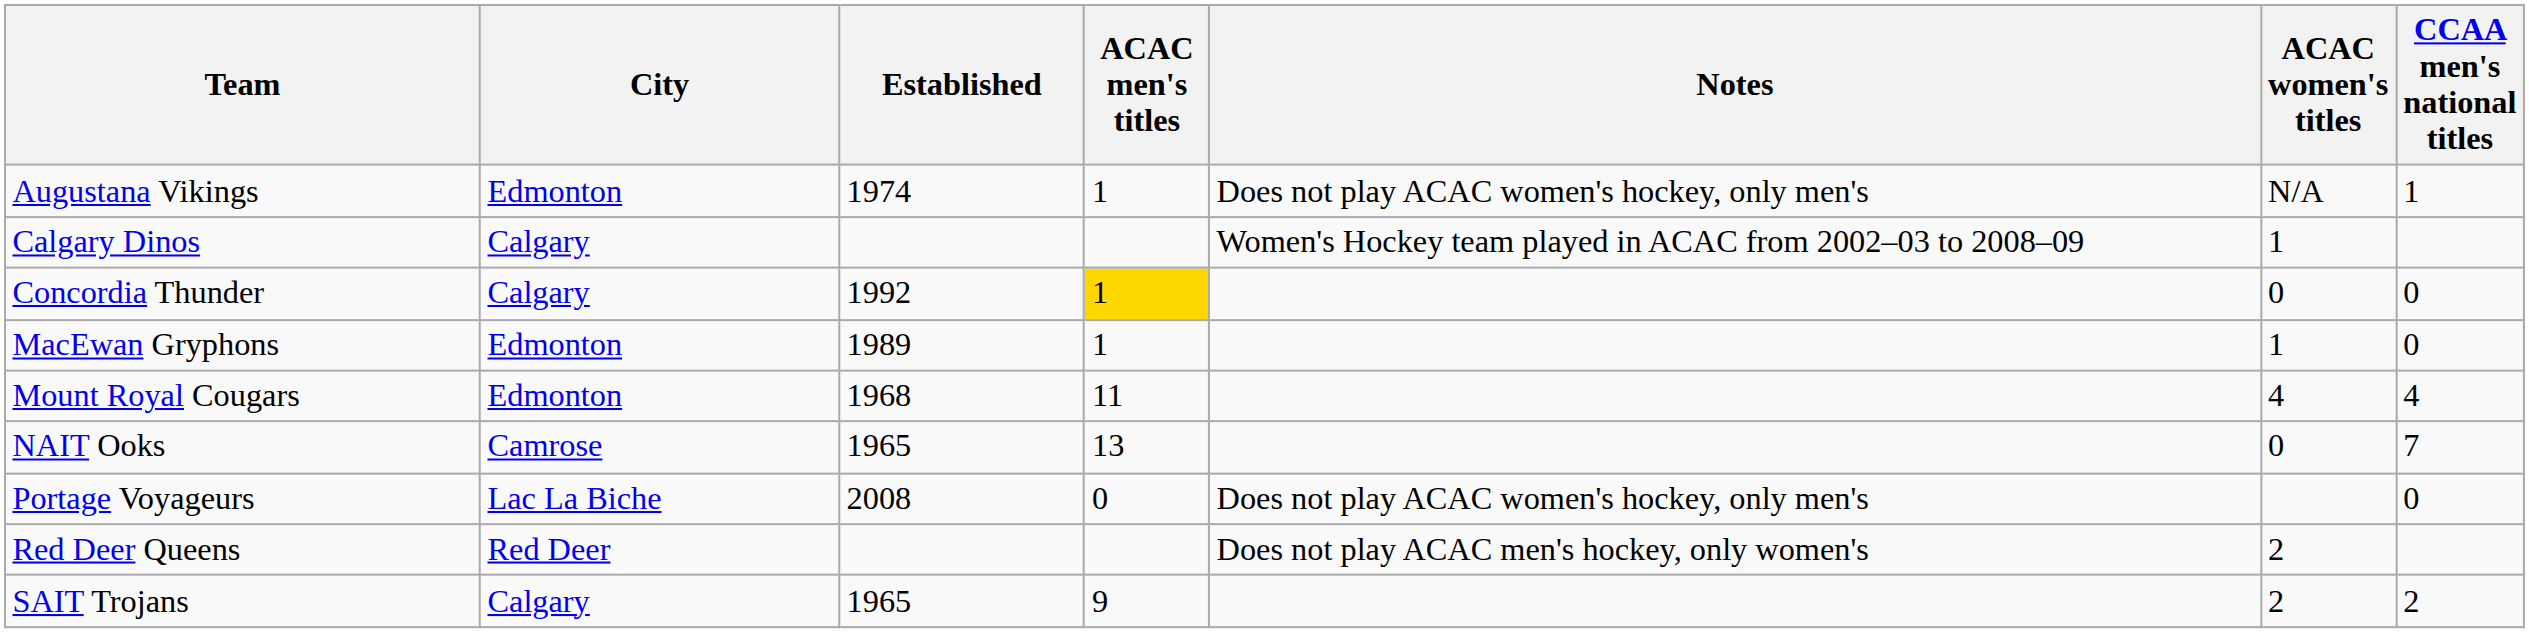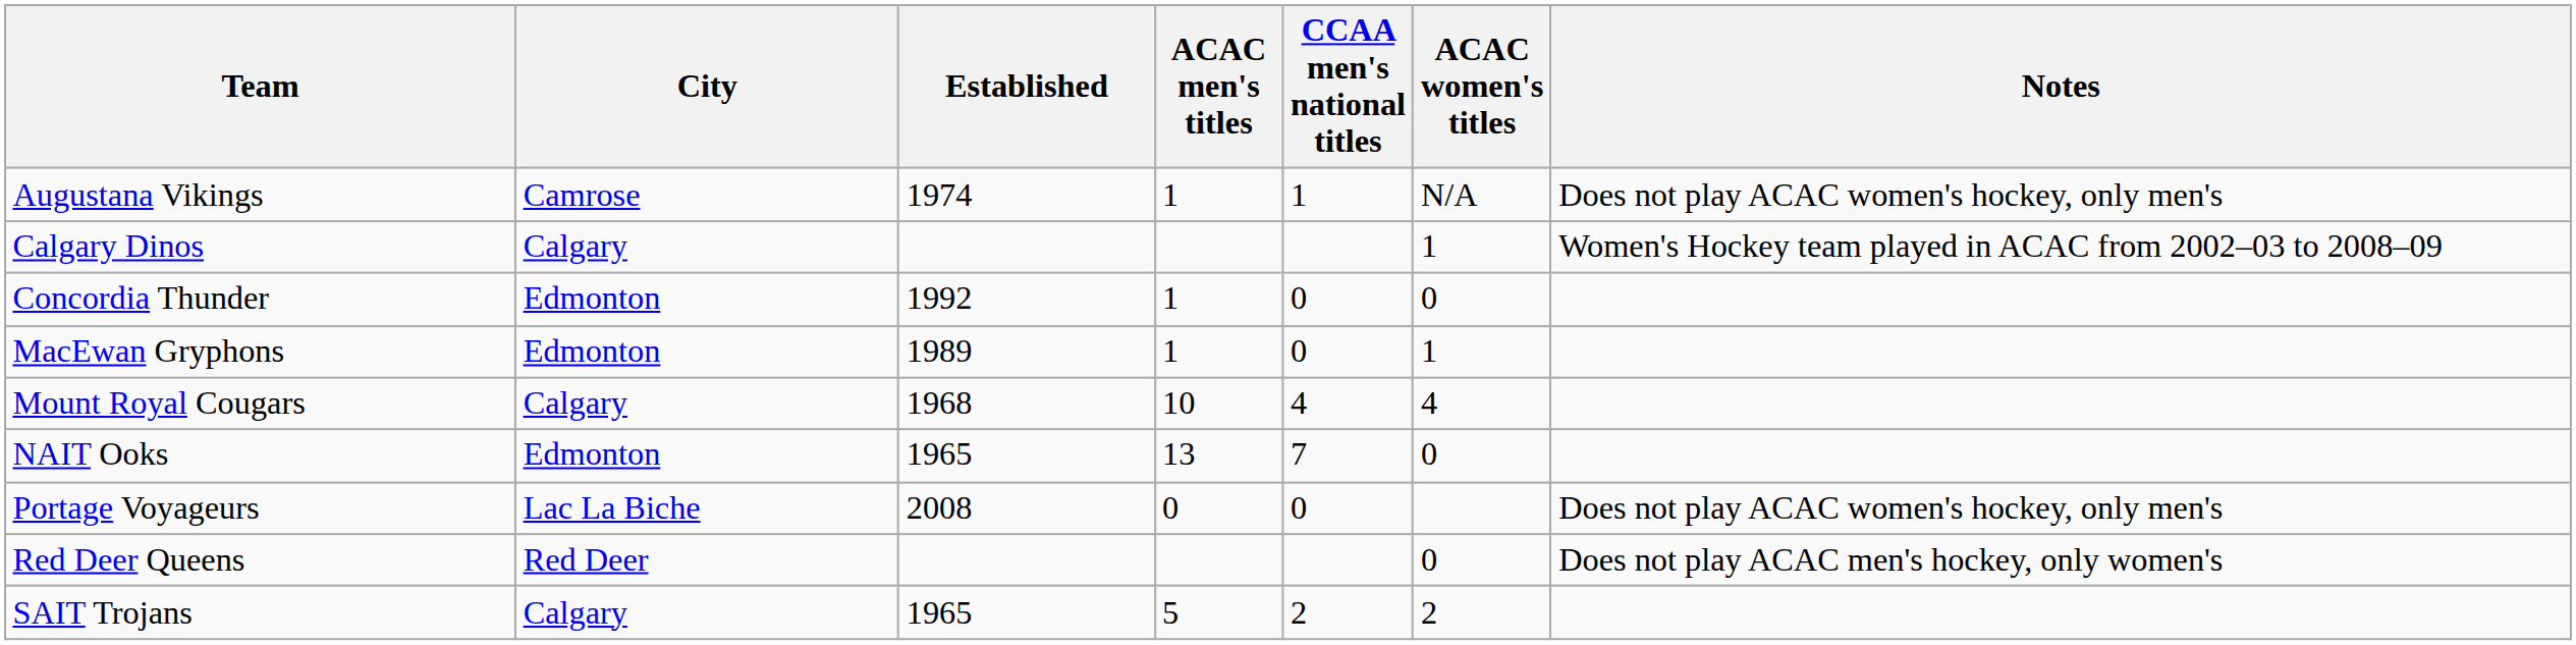columns swapped: CCAA men's national titles <-> Notes
Augustana Vikings | City: Edmonton -> Camrose
Concordia Thunder | City: Calgary -> Edmonton
Concordia Thunder | ACAC men's titles: gold background -> no background
Mount Royal Cougars | City: Edmonton -> Calgary
Mount Royal Cougars | ACAC men's titles: 11 -> 10
NAIT Ooks | City: Camrose -> Edmonton
Red Deer Queens | ACAC women's titles: 2 -> 0
SAIT Trojans | ACAC men's titles: 9 -> 5
